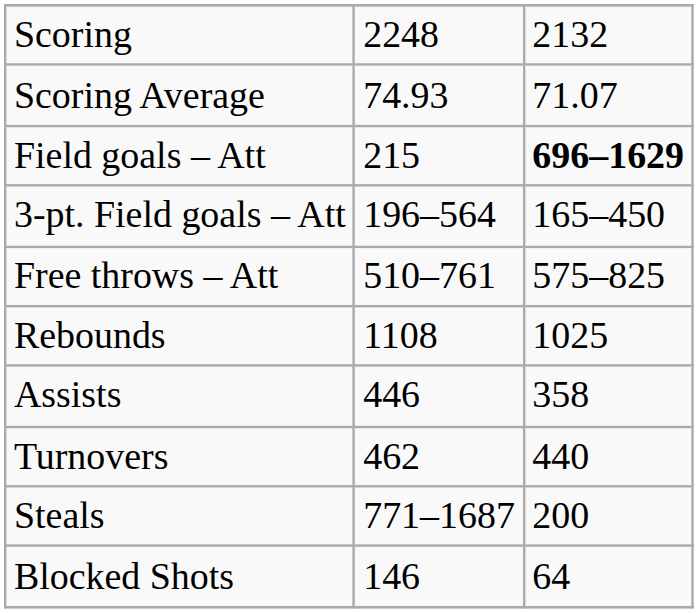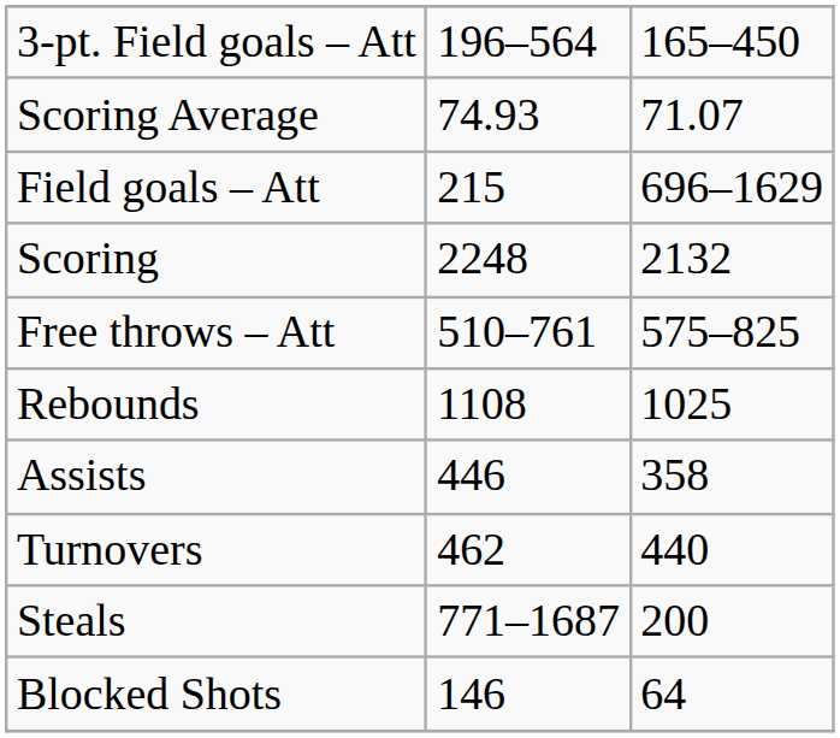rows swapped: Scoring <-> 3-pt. Field goals – Att
Field goals – Att | column 3: bold -> normal
